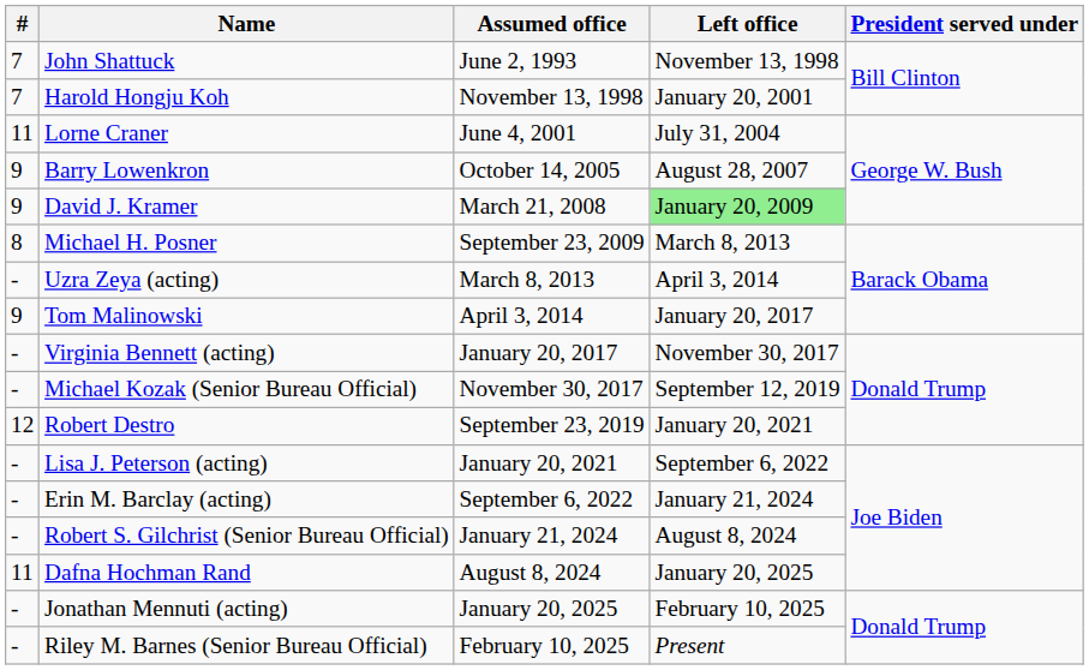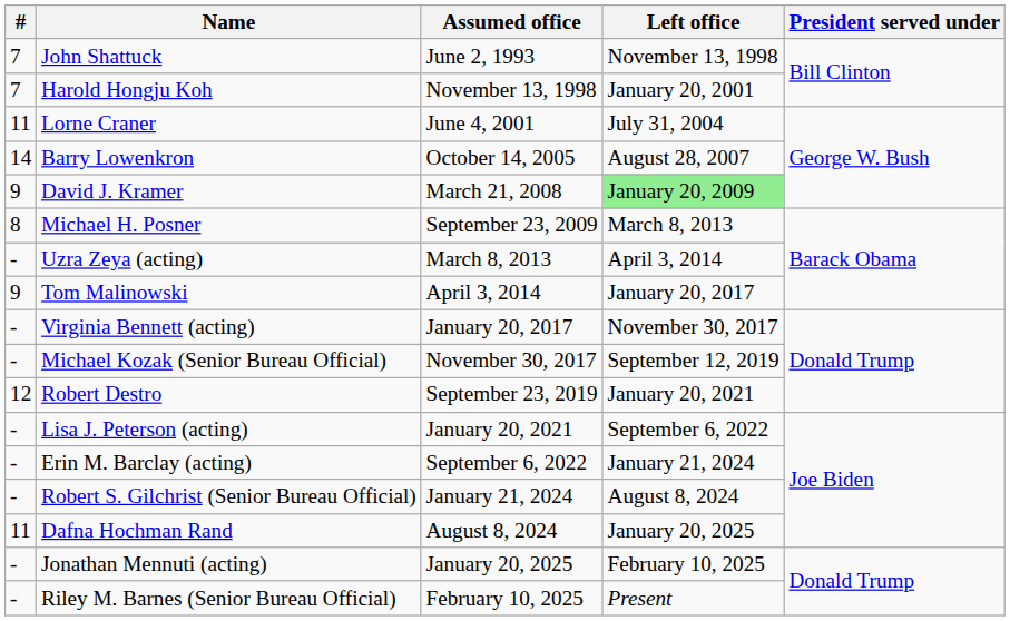Barry Lowenkron | #: 9 -> 14
